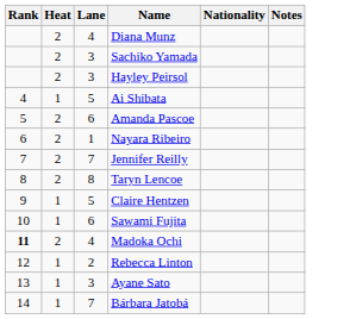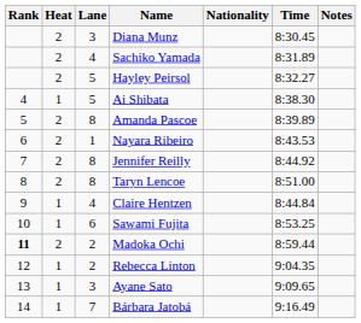+ column: Time | 8:30.45 | 8:31.89 | 8:32.27 | 8:38.30 | 8:39.89 | 8:43.53 | 8:44.92 | 8:51.00 | 8:44.84 | 8:53.25 | 8:59.44 | 9:04.35 | 9:09.65 | 9:16.49
Diana Munz | Lane: 4 -> 3
Sachiko Yamada | Lane: 3 -> 4
Hayley Peirsol | Lane: 3 -> 5
Amanda Pascoe | Lane: 6 -> 8
Jennifer Reilly | Lane: 7 -> 8
Claire Hentzen | Lane: 5 -> 4
Madoka Ochi | Lane: 4 -> 2
